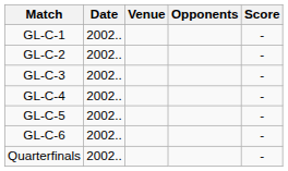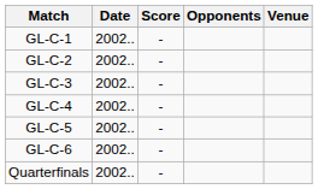columns swapped: Venue <-> Score
